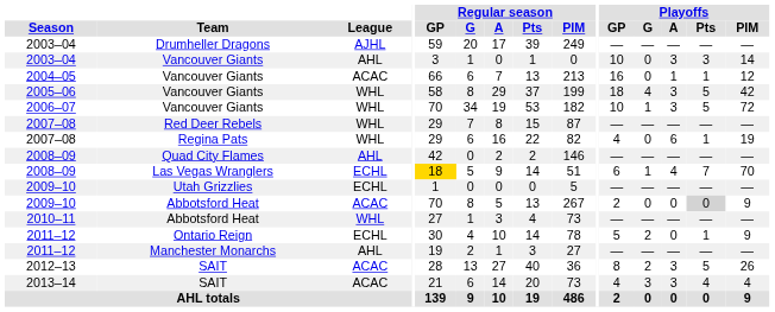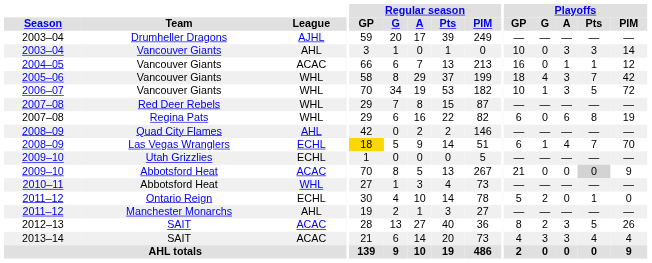2005–06 | Playoffs / Pts: 5 -> 7
2007–08 / Regina Pats | Playoffs / GP: 4 -> 6
2007–08 / Regina Pats | Playoffs / Pts: 1 -> 8
2009–10 / Abbotsford Heat | Playoffs / GP: 2 -> 21
2011–12 / Ontario Reign | Playoffs / PIM: 9 -> 0
